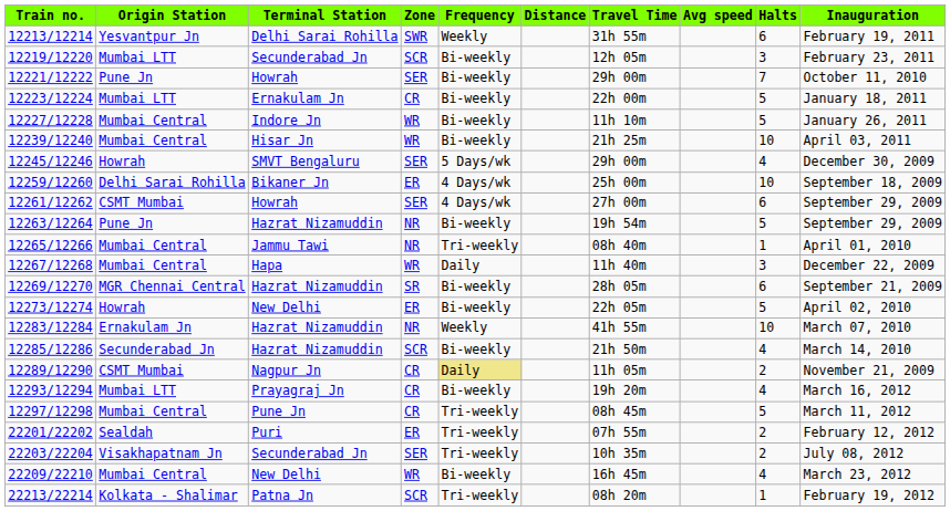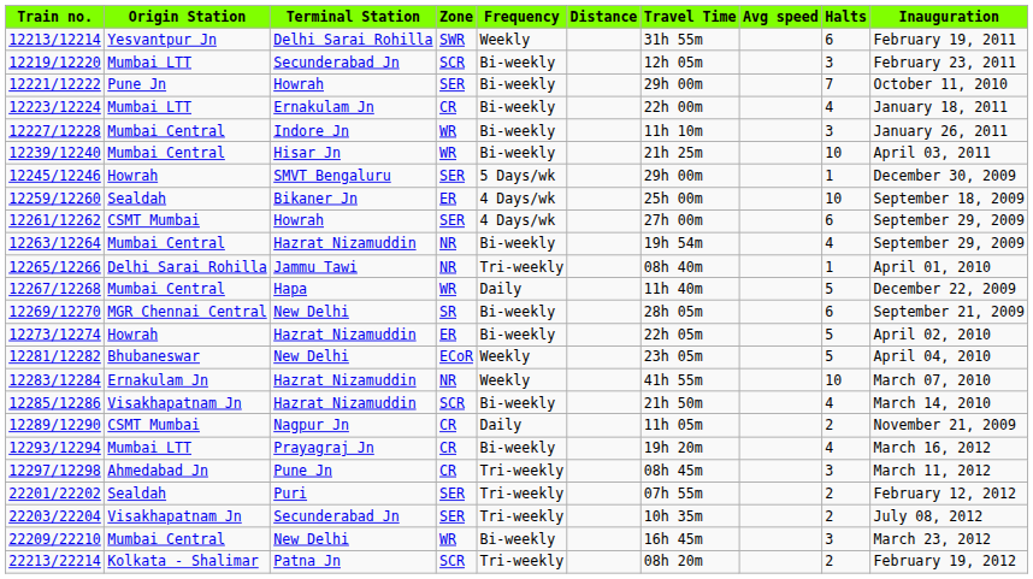12223/12224 | Halts: 5 -> 4
12227/12228 | Halts: 5 -> 3
12245/12246 | Halts: 4 -> 1
12259/12260 | Origin Station: Delhi Sarai Rohilla -> Sealdah
12263/12264 | Origin Station: Pune Jn -> Mumbai Central
12263/12264 | Halts: 5 -> 4
12265/12266 | Origin Station: Mumbai Central -> Delhi Sarai Rohilla
12267/12268 | Halts: 3 -> 5
12269/12270 | Terminal Station: Hazrat Nizamuddin -> New Delhi
12273/12274 | Terminal Station: New Delhi -> Hazrat Nizamuddin
+ row: 12281/12282 | Bhubaneswar | New Delhi | ECoR | Weekly | 23h 05m | 5 | April 04, 2010
12285/12286 | Origin Station: Secunderabad Jn -> Visakhapatnam Jn
12289/12290 | Frequency: khaki background -> no background
12297/12298 | Origin Station: Mumbai Central -> Ahmedabad Jn
12297/12298 | Halts: 5 -> 3
22201/22202 | Zone: ER -> SER
22209/22210 | Halts: 4 -> 3
22213/22214 | Halts: 1 -> 2
